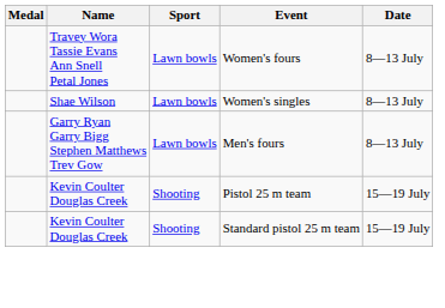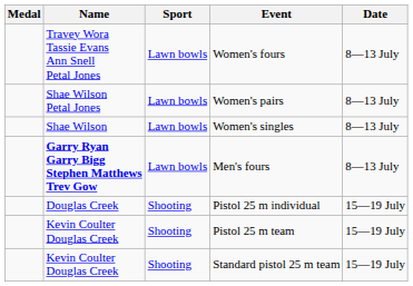+ row: Shae Wilson Petal Jones | Lawn bowls | Women's pairs | 8—13 July
Men's fours | Name: normal -> bold
+ row: Douglas Creek | Shooting | Pistol 25 m individual | 15—19 July
